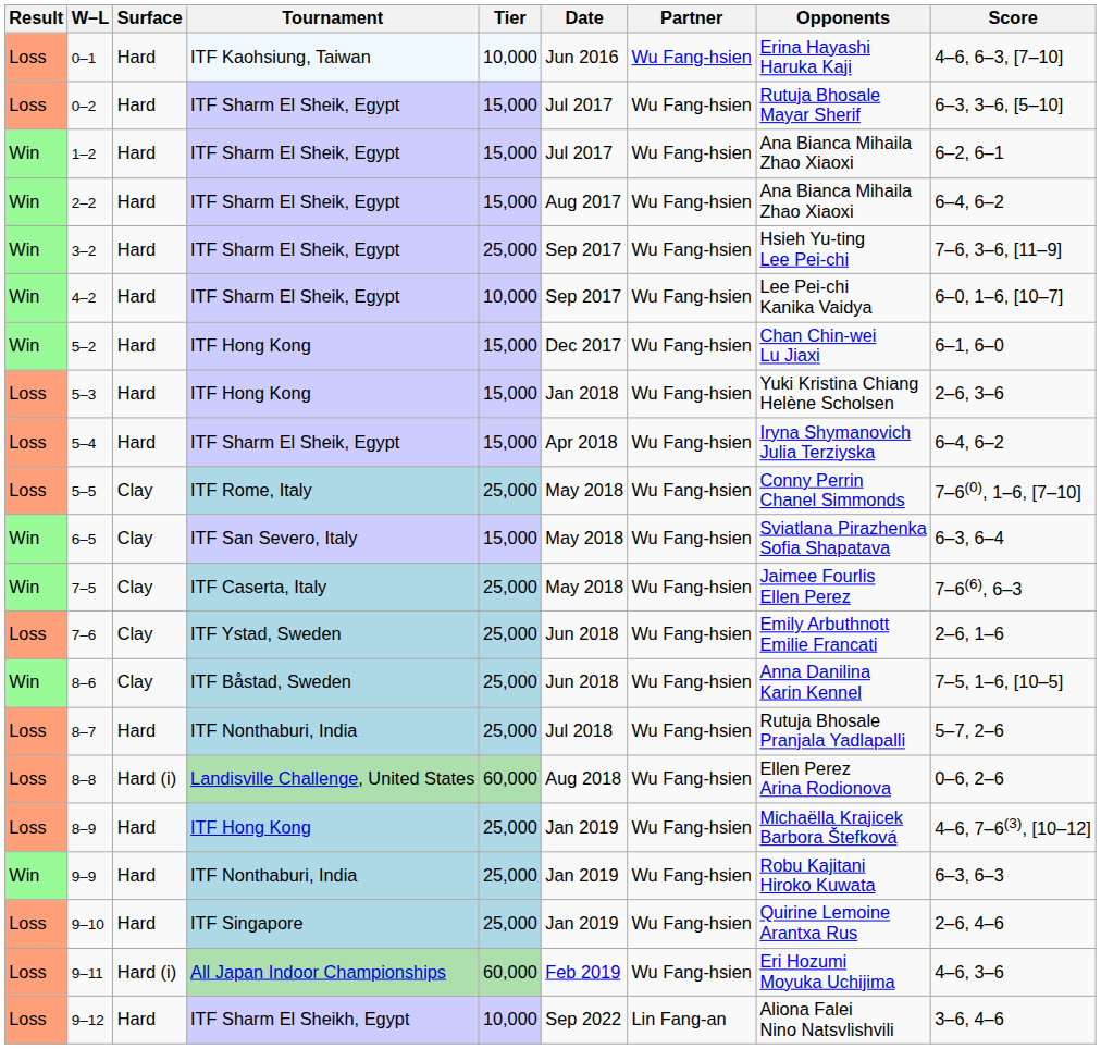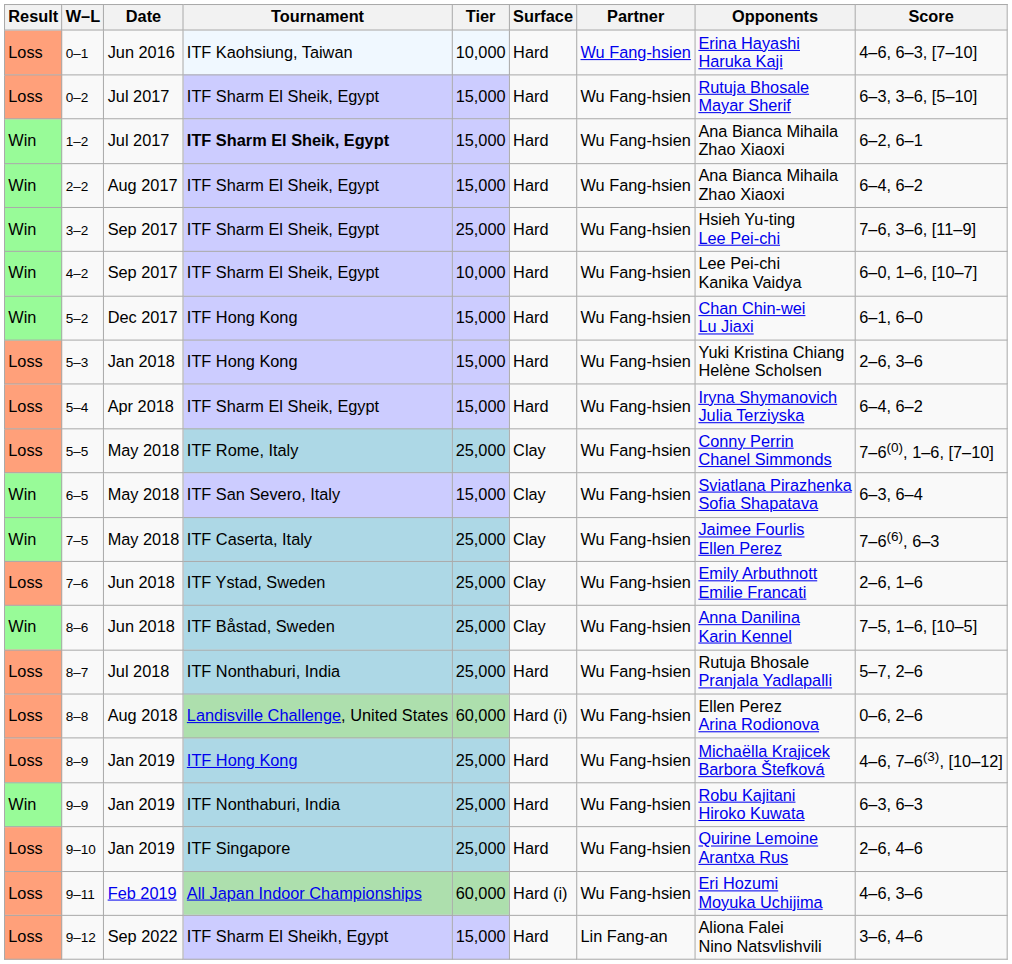columns swapped: Date <-> Surface
1–2 | Tournament: normal -> bold
9–12 | Tier: 10,000 -> 15,000
